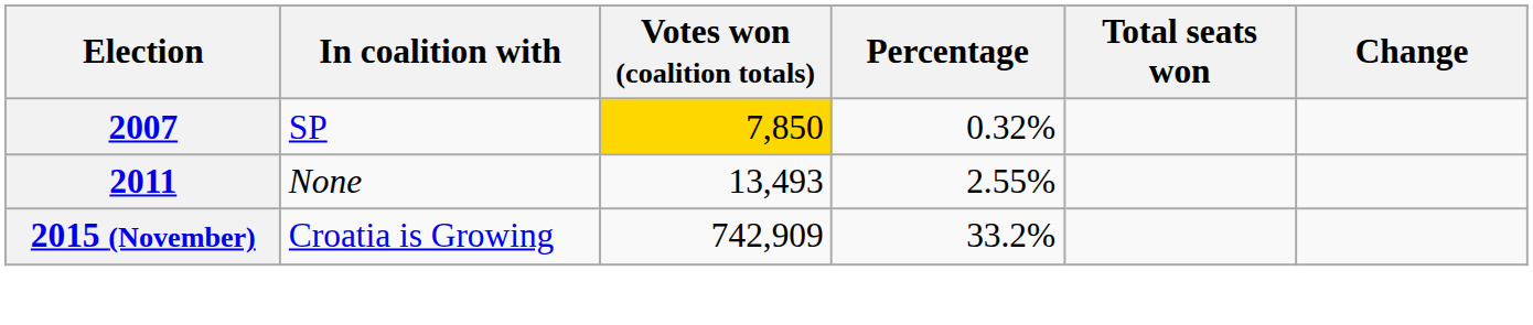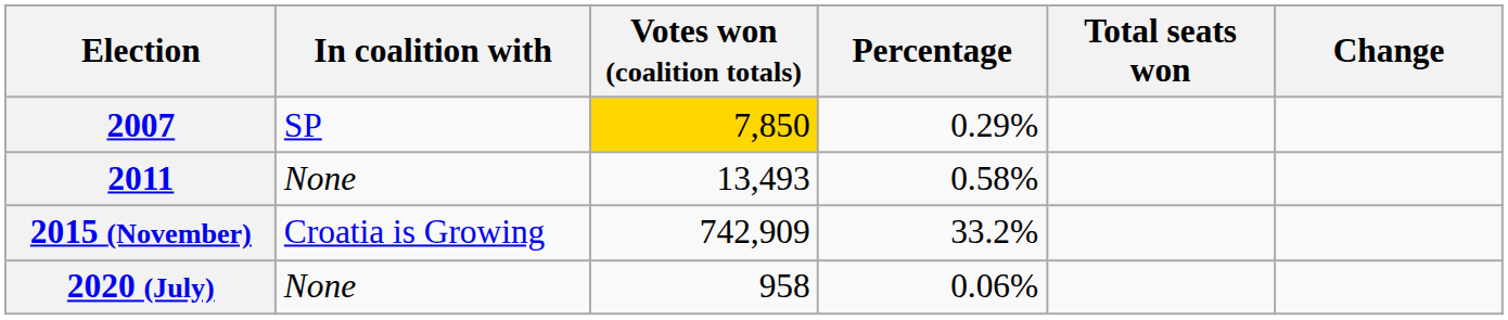2007 | Percentage: 0.32% -> 0.29%
2011 | Percentage: 2.55% -> 0.58%
+ row: 2020 (July) | None | 958 | 0.06%
